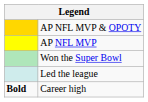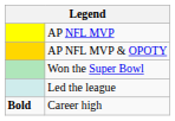rows swapped: AP NFL MVP <-> AP NFL MVP & OPOTY
